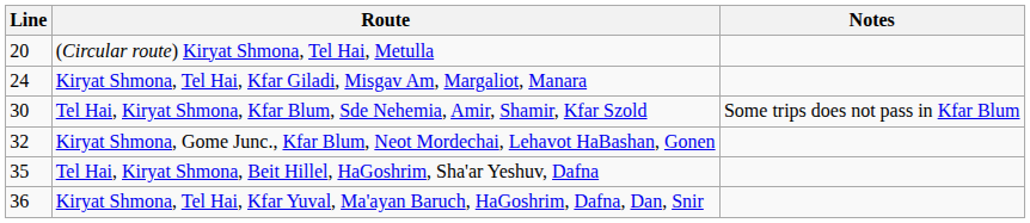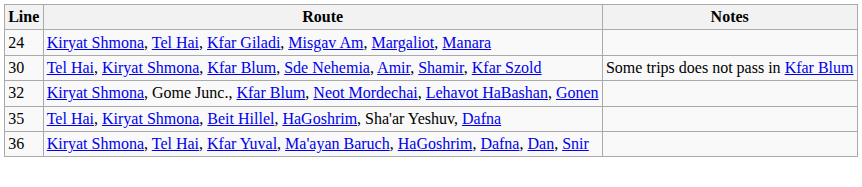- row: 20 | (Circular route) Kiryat Shmona, Tel Hai, Metulla
